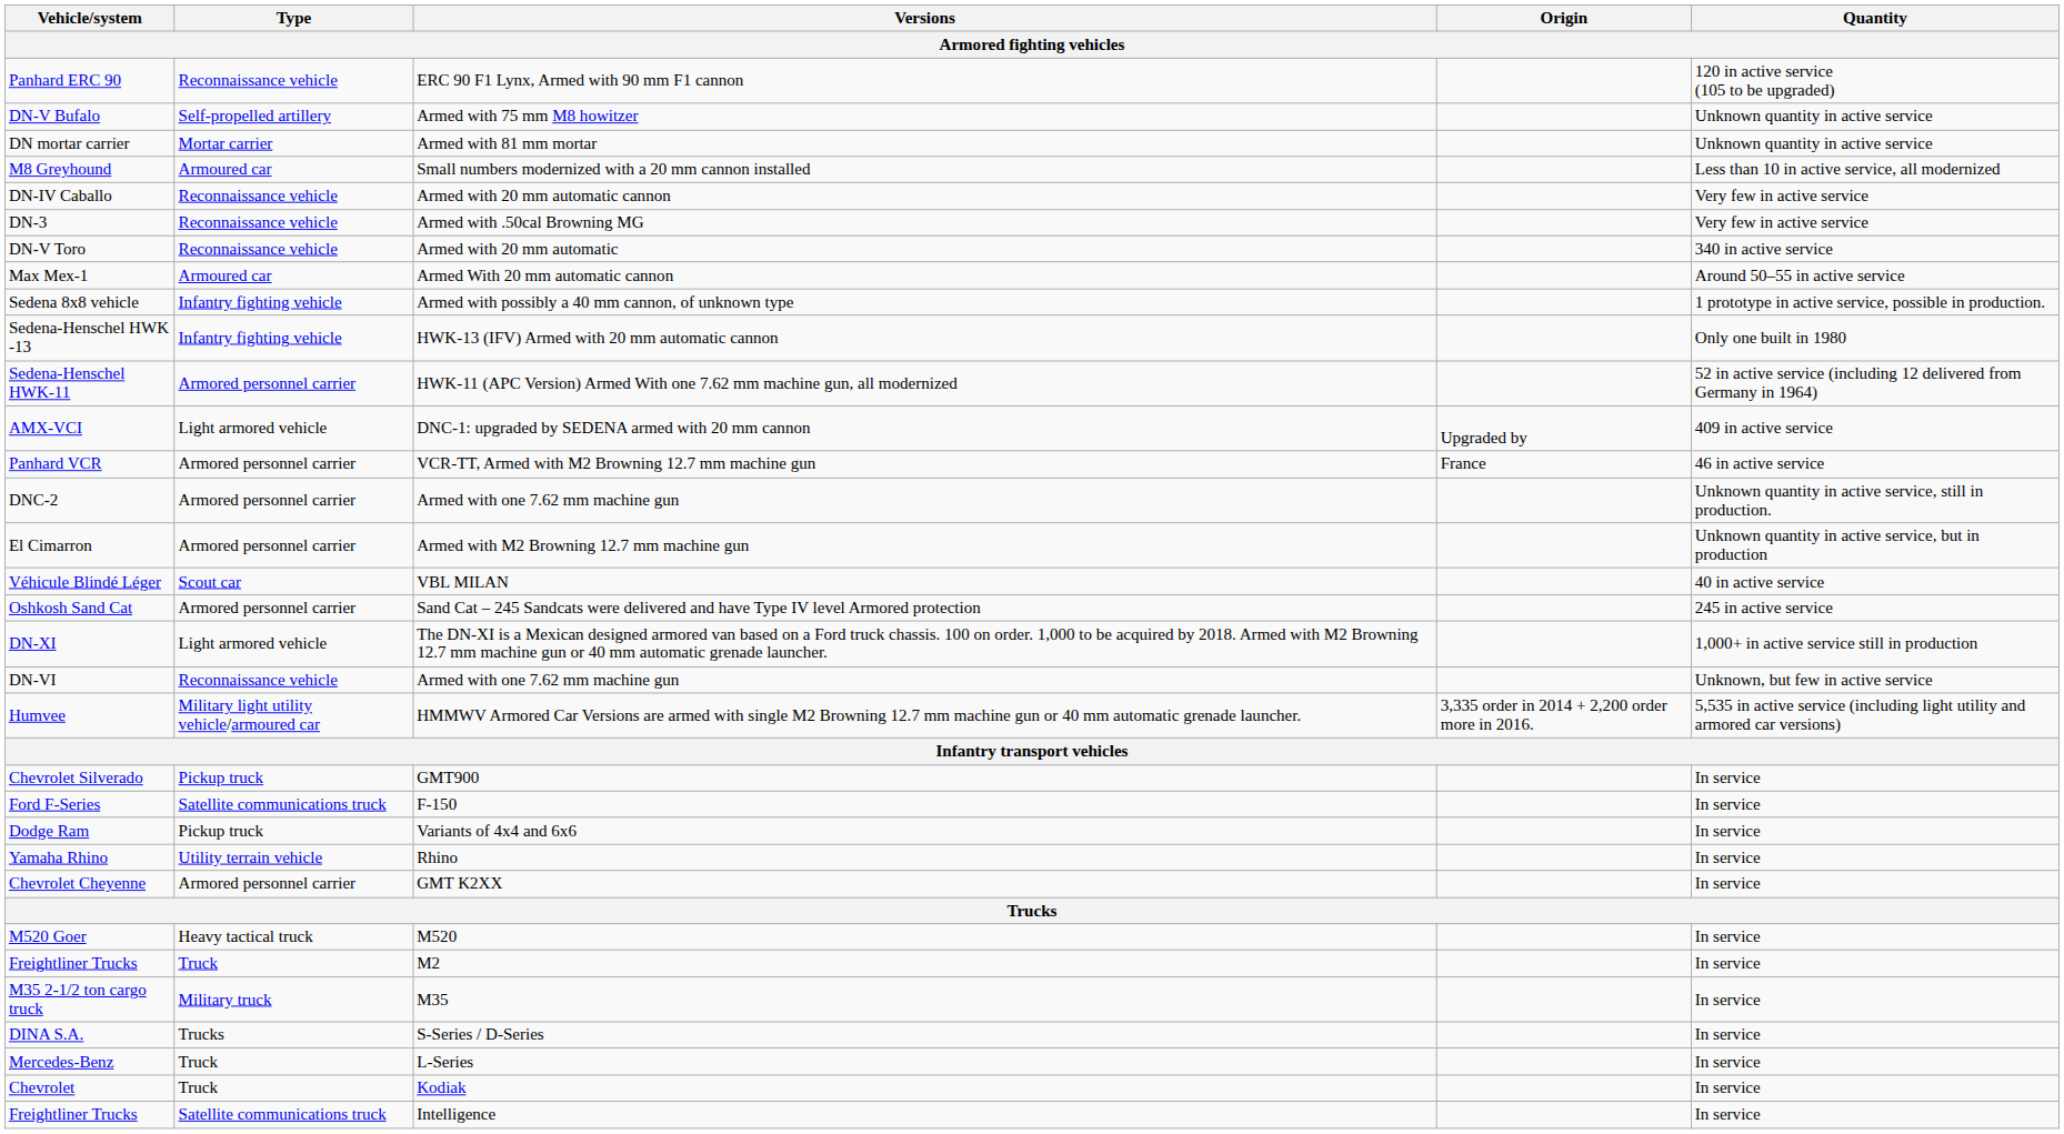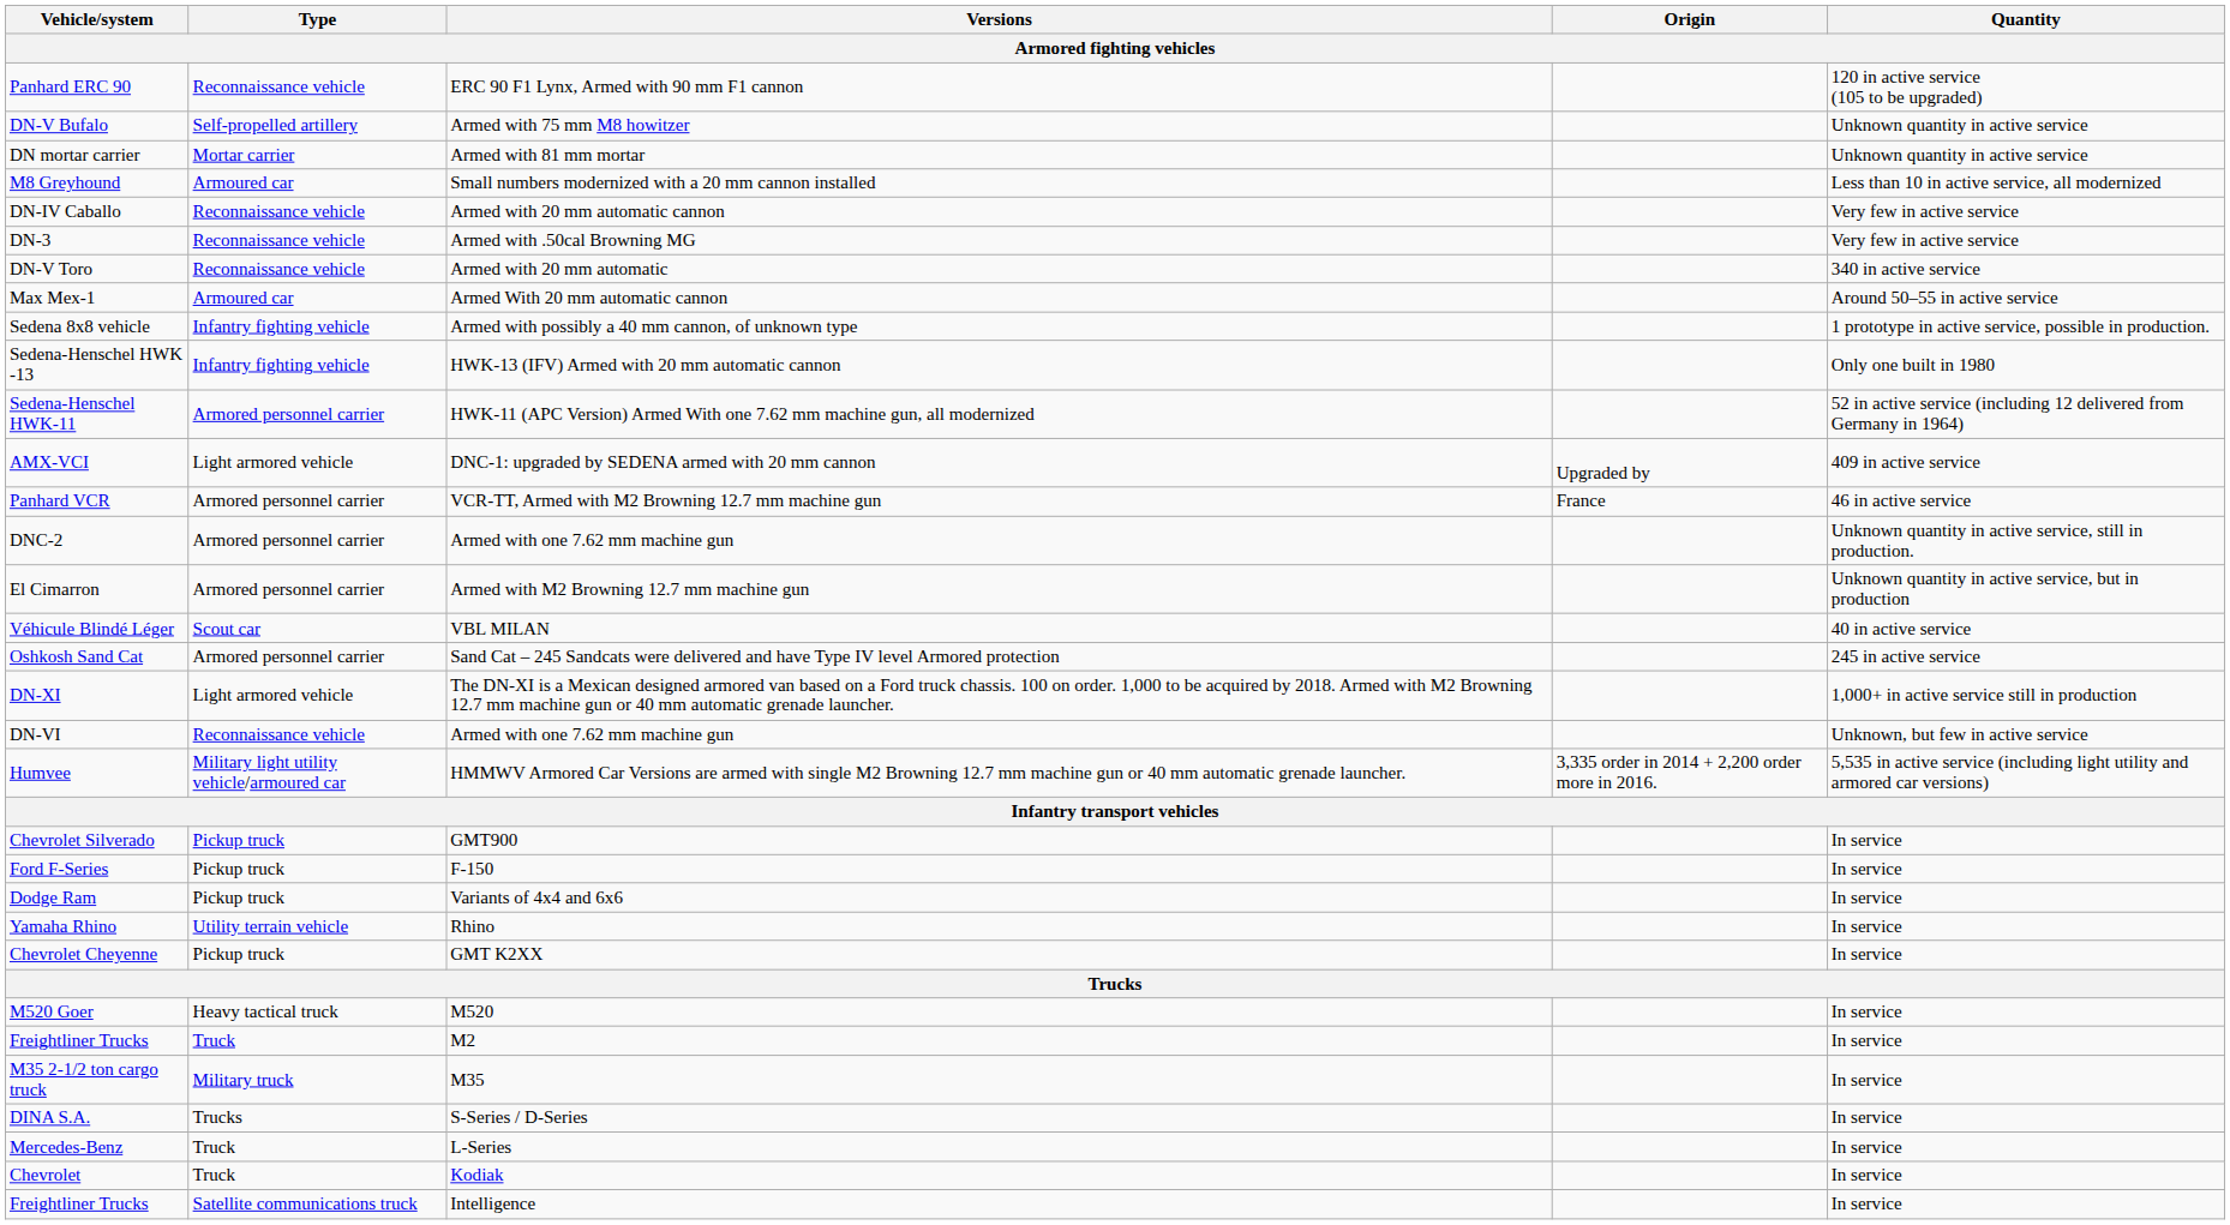Ford F-Series | Type: Satellite communications truck -> Pickup truck
Chevrolet Cheyenne | Type: Armored personnel carrier -> Pickup truck
